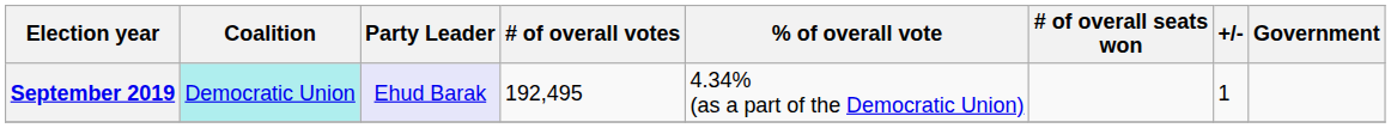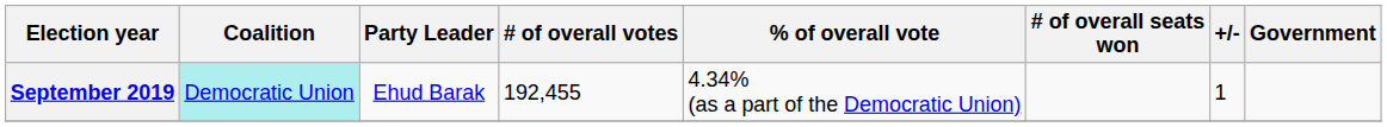September 2019 | Party Leader: lavender background -> no background
September 2019 | # of overall votes: 192,495 -> 192,455
